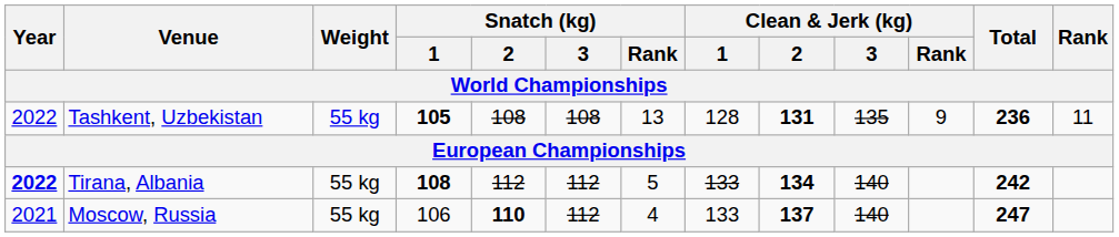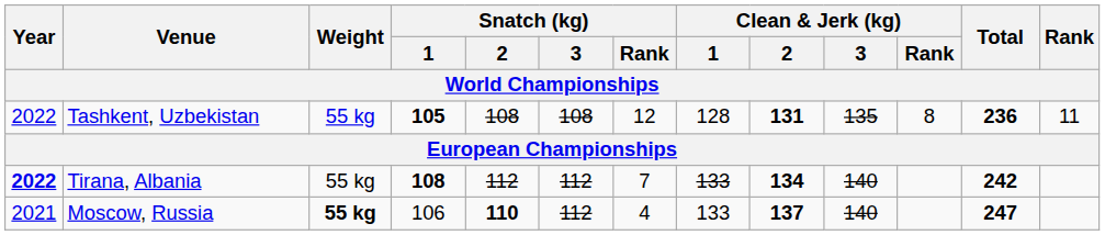Tashkent, Uzbekistan | Snatch (kg) / Rank: 13 -> 12
Tashkent, Uzbekistan | Clean & Jerk (kg) / Rank: 9 -> 8
Tirana, Albania | Snatch (kg) / Rank: 5 -> 7
Moscow, Russia | Weight: normal -> bold
